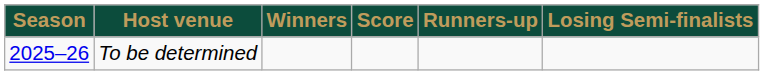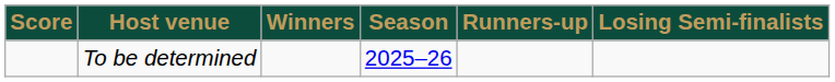columns swapped: Season <-> Score
